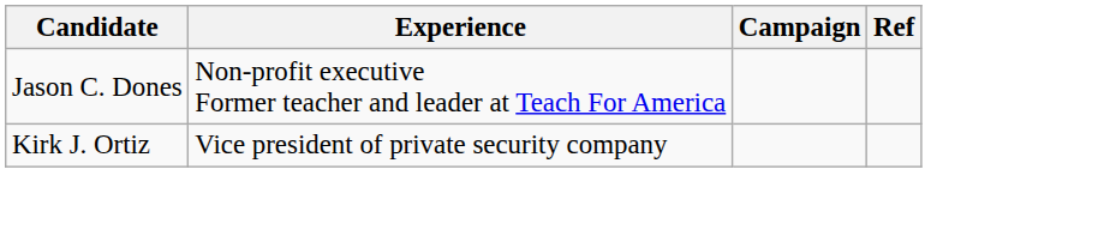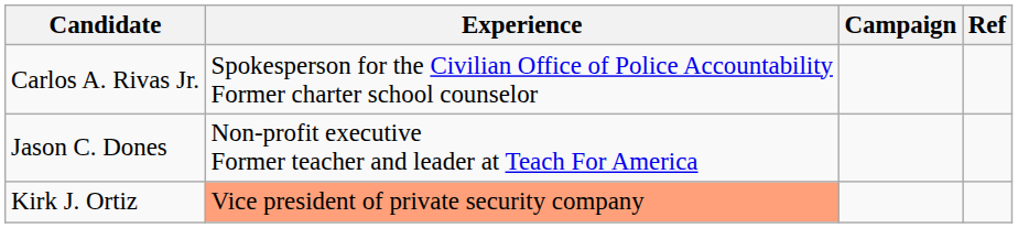+ row: Carlos A. Rivas Jr. | Spokesperson for the Civilian Office of Police Accountability Former charter school counselor
Kirk J. Ortiz | Experience: no background -> lightsalmon background
